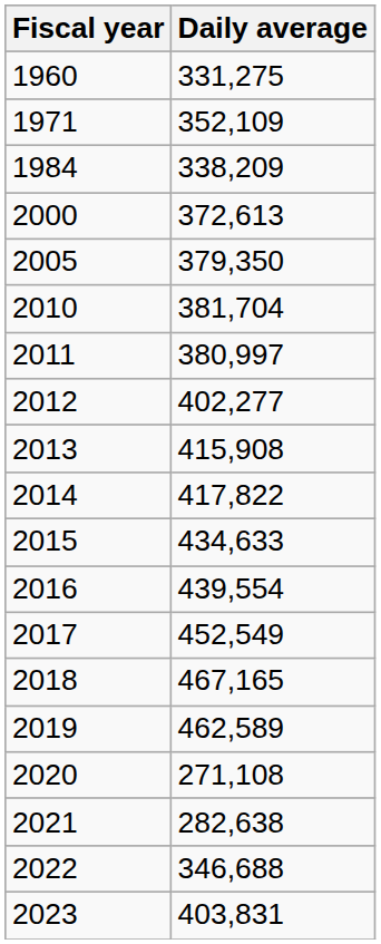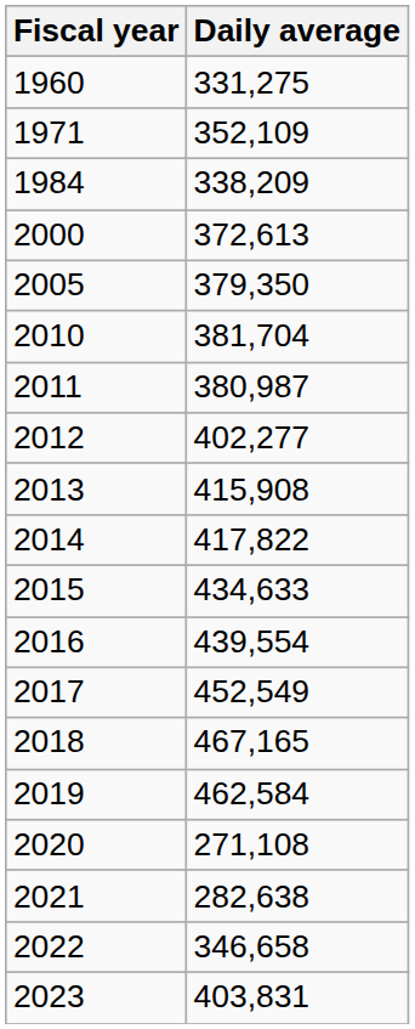2011 | Daily average: 380,997 -> 380,987
2019 | Daily average: 462,589 -> 462,584
2022 | Daily average: 346,688 -> 346,658
